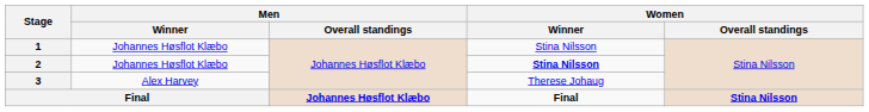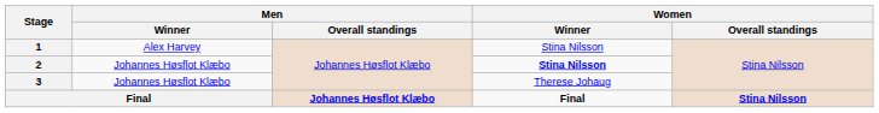1 | Men / Winner: Johannes Høsflot Klæbo -> Alex Harvey
3 | Men / Winner: Alex Harvey -> Johannes Høsflot Klæbo
